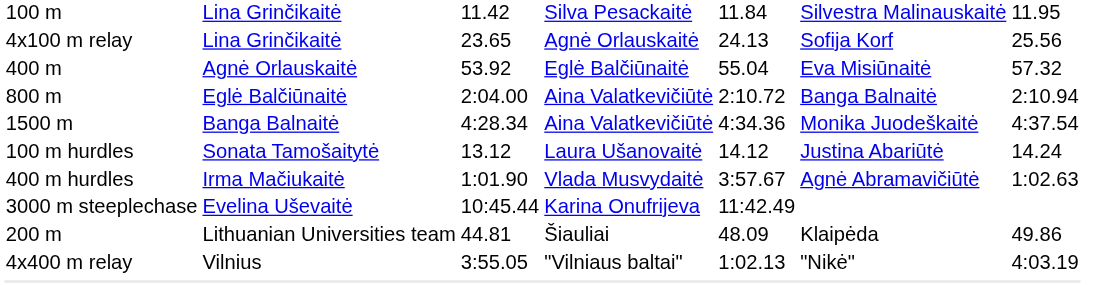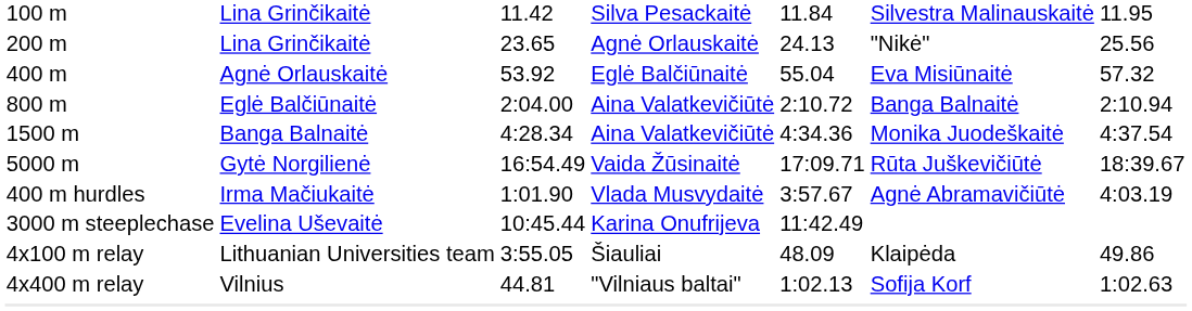Lina Grinčikaitė / Agnė Orlauskaitė | column 1: 4x100 m relay -> 200 m
Lina Grinčikaitė / Agnė Orlauskaitė | column 6: Sofija Korf -> "Nikė"
+ row: 5000 m | Gytė Norgilienė | 16:54.49 | Vaida Žūsinaitė | 17:09.71 | Rūta Juškevičiūtė | 18:39.67
- row: 100 m hurdles | Sonata Tamošaitytė | 13.12 | Laura Ušanovaitė | 14.12 | Justina Abariūtė | 14.24
Irma Mačiukaitė | column 7: 1:02.63 -> 4:03.19
Lithuanian Universities team | column 1: 200 m -> 4x100 m relay
Lithuanian Universities team | column 3: 44.81 -> 3:55.05
Vilnius | column 3: 3:55.05 -> 44.81
Vilnius | column 6: "Nikė" -> Sofija Korf
Vilnius | column 7: 4:03.19 -> 1:02.63
